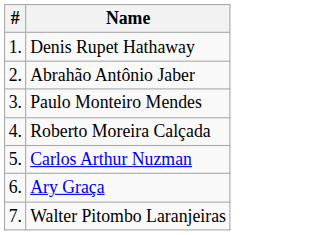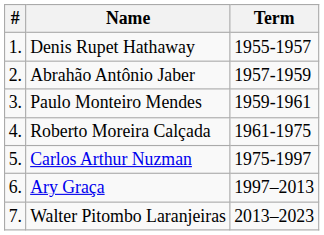+ column: Term | 1955-1957 | 1957-1959 | 1959-1961 | 1961-1975 | 1975-1997 | 1997–2013 | 2013–2023
